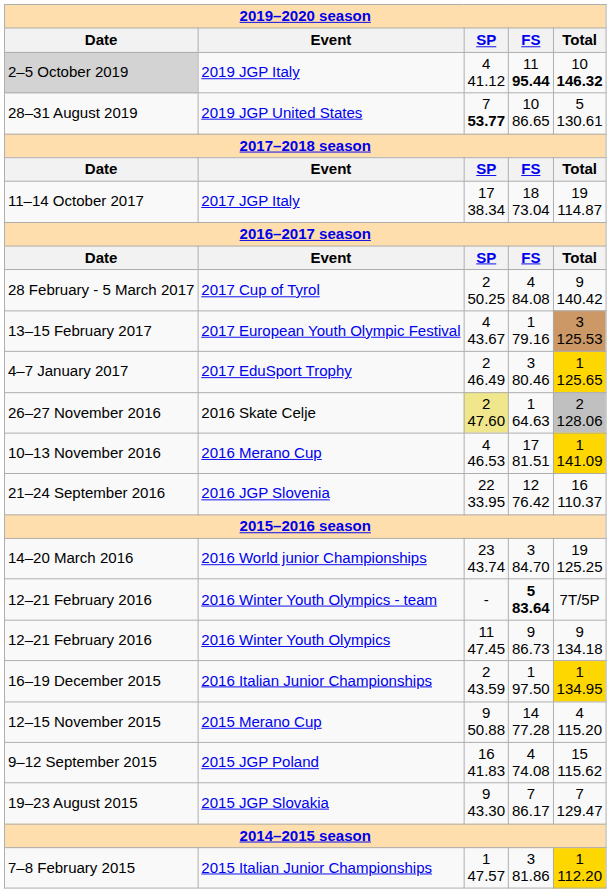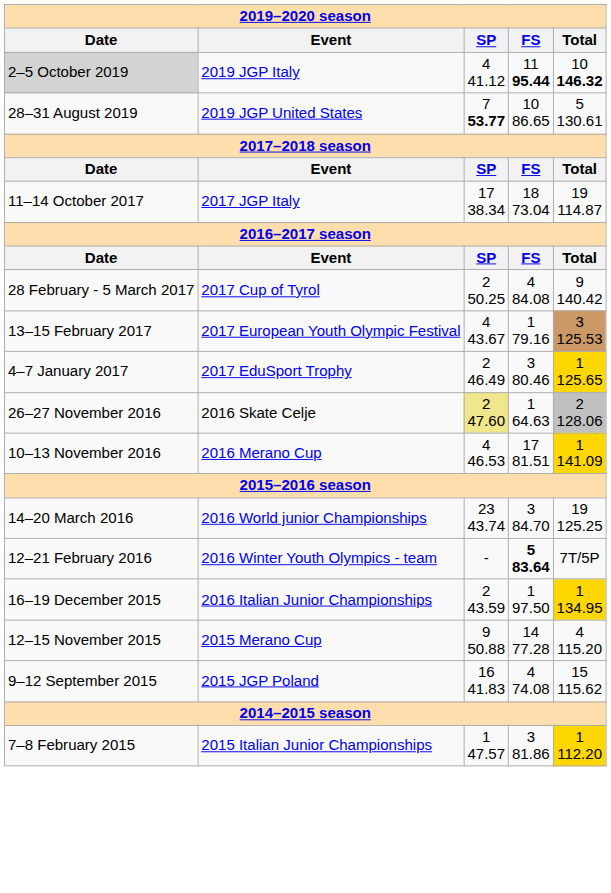- row: 21–24 September 2016 | 2016 JGP Slovenia | 22 33.95 | 12 76.42 | 16 110.37
- row: 12–21 February 2016 | 2016 Winter Youth Olympics | 11 47.45 | 9 86.73 | 9 134.18
- row: 19–23 August 2015 | 2015 JGP Slovakia | 9 43.30 | 7 86.17 | 7 129.47
